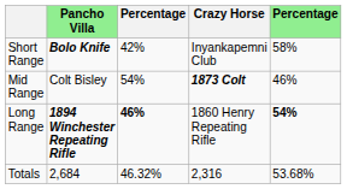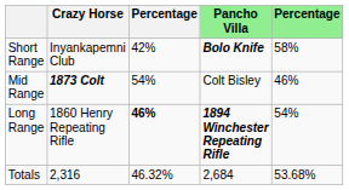columns swapped: Crazy Horse <-> Pancho Villa
Long Range | column 5: bold -> normal
